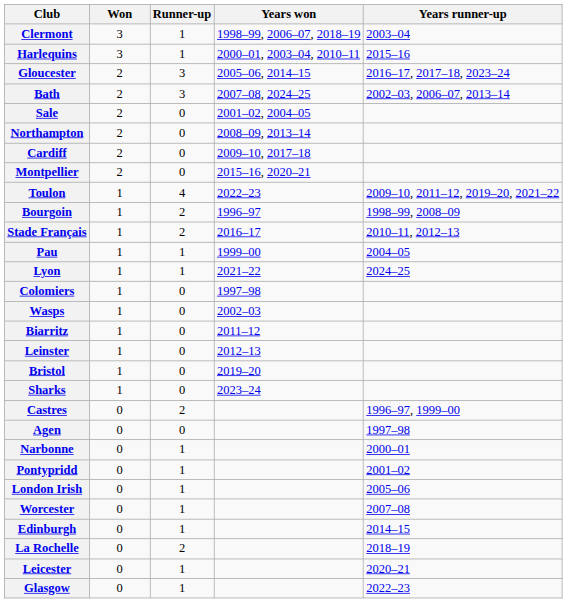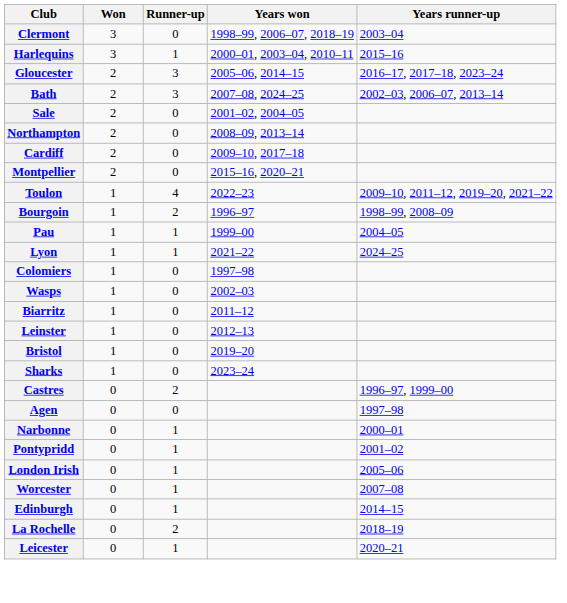Clermont | Runner-up: 1 -> 0
- row: Stade Français | 1 | 2 | 2016–17 | 2010–11, 2012–13
- row: Glasgow | 0 | 1 | 2022–23
